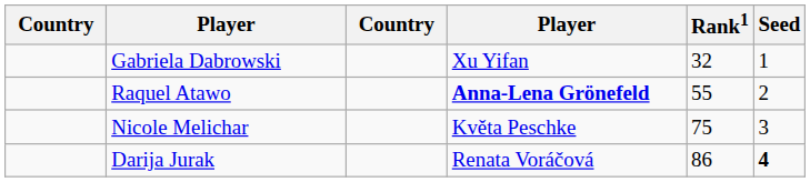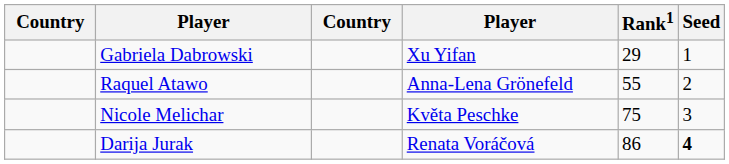Gabriela Dabrowski | Rank1: 32 -> 29
Raquel Atawo | column 4: bold -> normal
